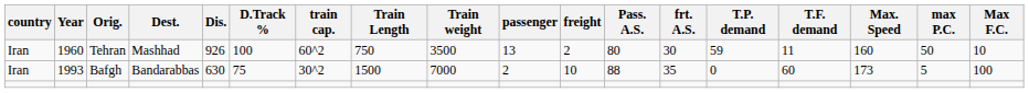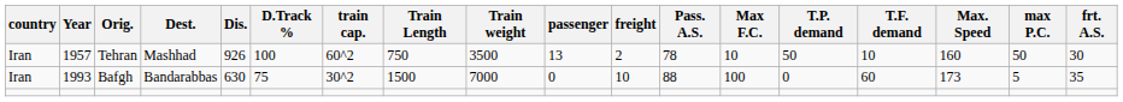columns swapped: frt. A.S. <-> Max F.C.
Tehran | Year: 1960 -> 1957
Tehran | Pass. A.S.: 80 -> 78
Tehran | T.P. demand: 59 -> 50
Tehran | T.F. demand: 11 -> 10
Bafgh | passenger: 2 -> 0
